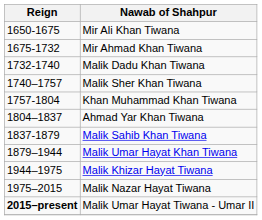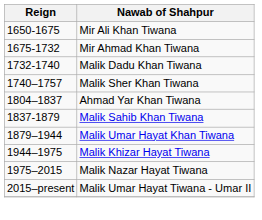- row: 1757-1804 | Khan Muhammad Khan Tiwana
Malik Umar Hayat Tiwana - Umar II | Reign: bold -> normal
